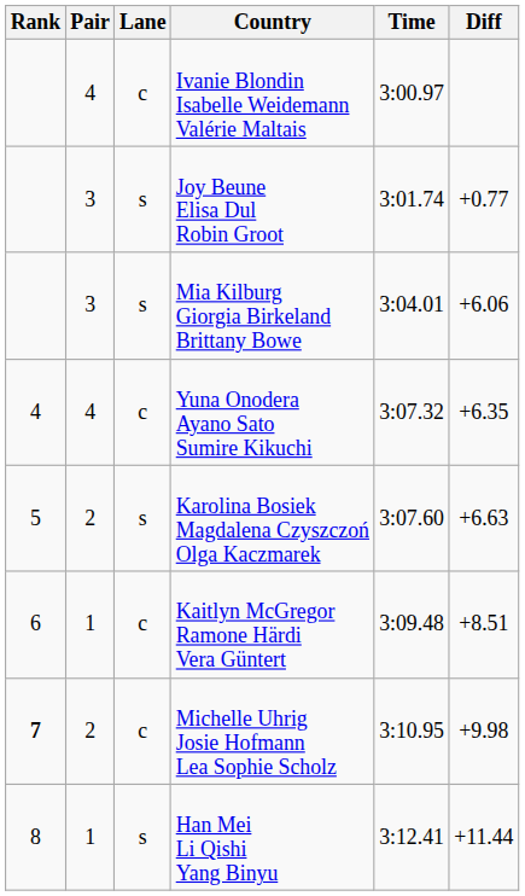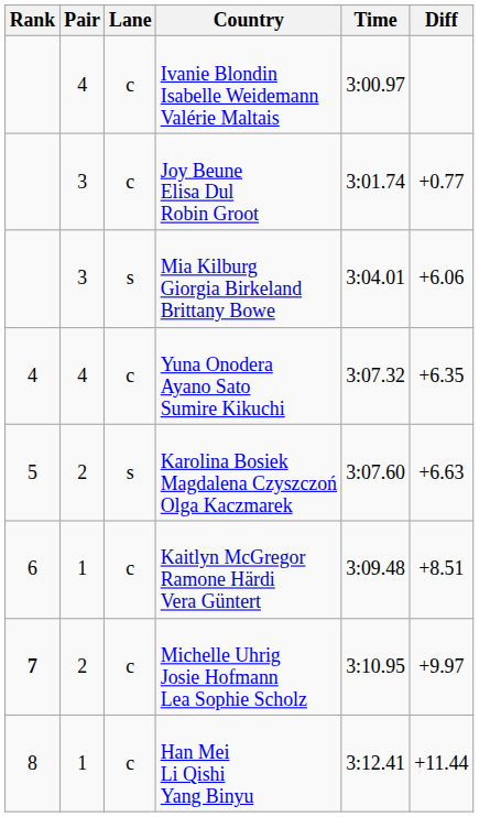Joy Beune Elisa Dul Robin Groot | Lane: s -> c
Michelle Uhrig Josie Hofmann Lea Sophie Scholz | Diff: +9.98 -> +9.97
Han Mei Li Qishi Yang Binyu | Lane: s -> c
